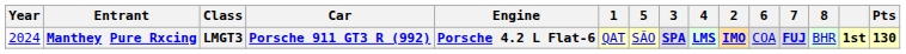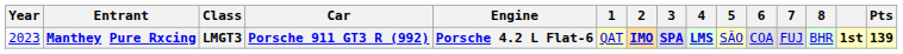columns swapped: 2 <-> 5
Manthey Pure Rxcing | Year: 2024 -> 2023
Manthey Pure Rxcing | 7: bold -> normal
Manthey Pure Rxcing | Pts: 130 -> 139
